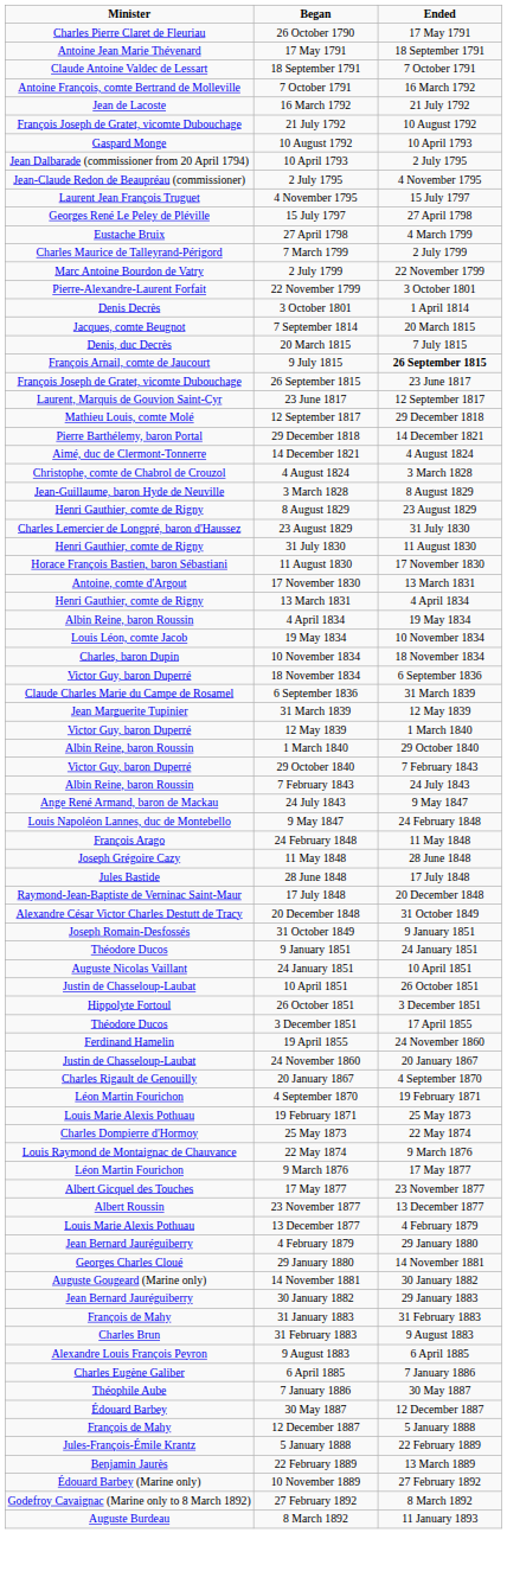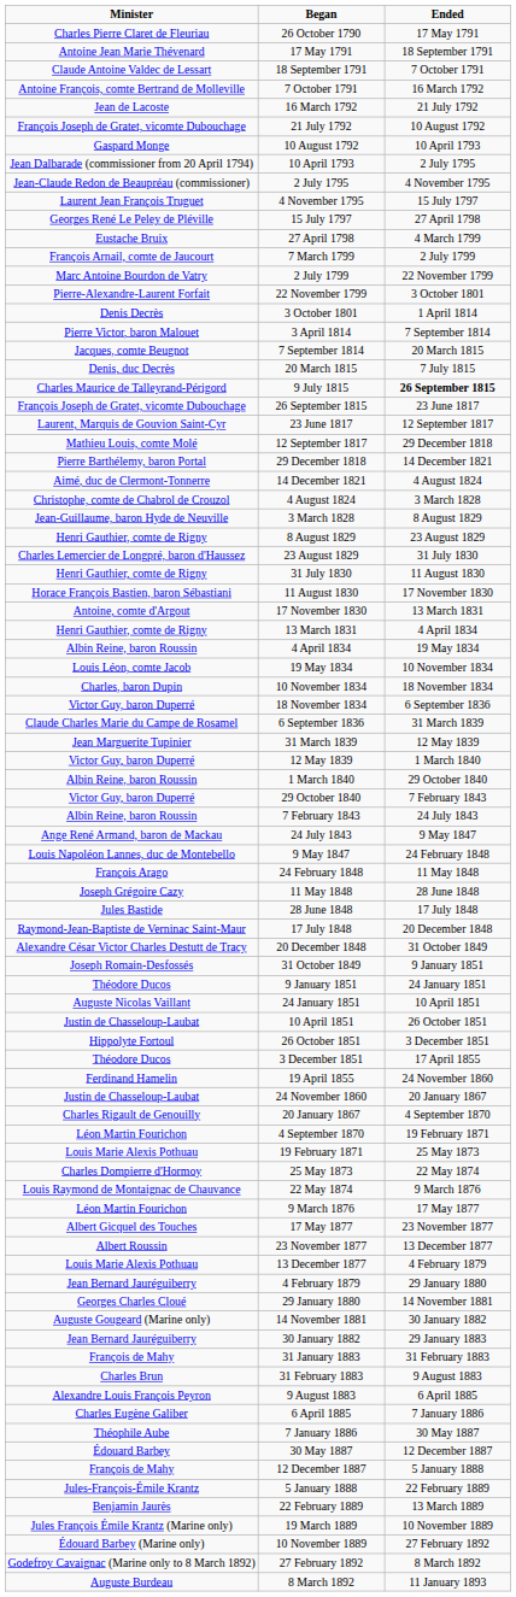7 March 1799 | Minister: Charles Maurice de Talleyrand-Périgord -> François Arnail, comte de Jaucourt
+ row: Pierre Victor, baron Malouet | 3 April 1814 | 7 September 1814
9 July 1815 | Minister: François Arnail, comte de Jaucourt -> Charles Maurice de Talleyrand-Périgord
+ row: Jules François Émile Krantz (Marine only) | 19 March 1889 | 10 November 1889
